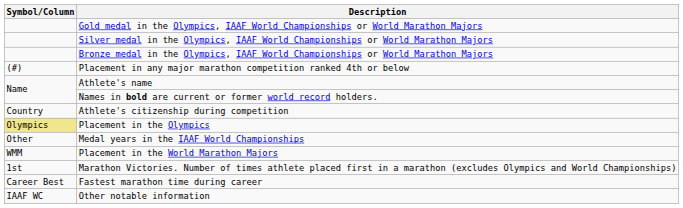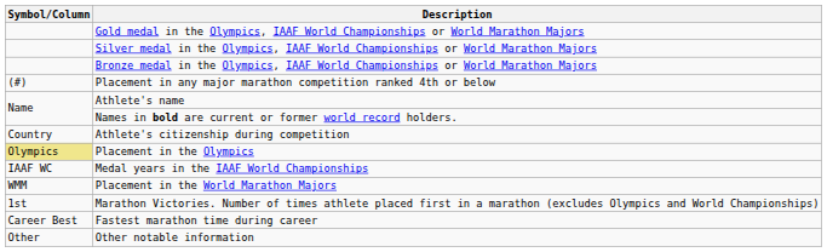Medal years in the IAAF World Championships | Symbol/Column: Other -> IAAF WC
Other notable information | Symbol/Column: IAAF WC -> Other
